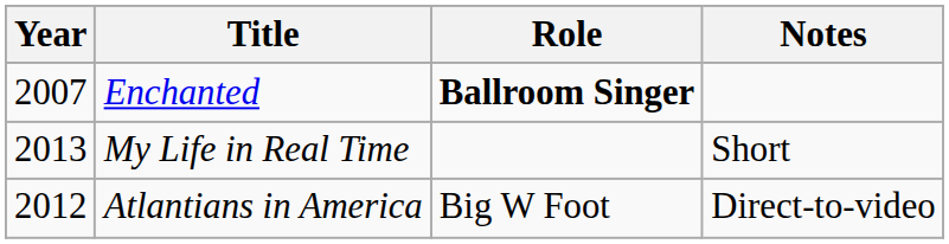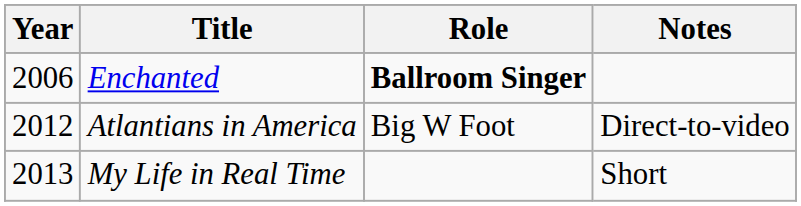Enchanted | Year: 2007 -> 2006
rows swapped: Atlantians in America <-> My Life in Real Time
